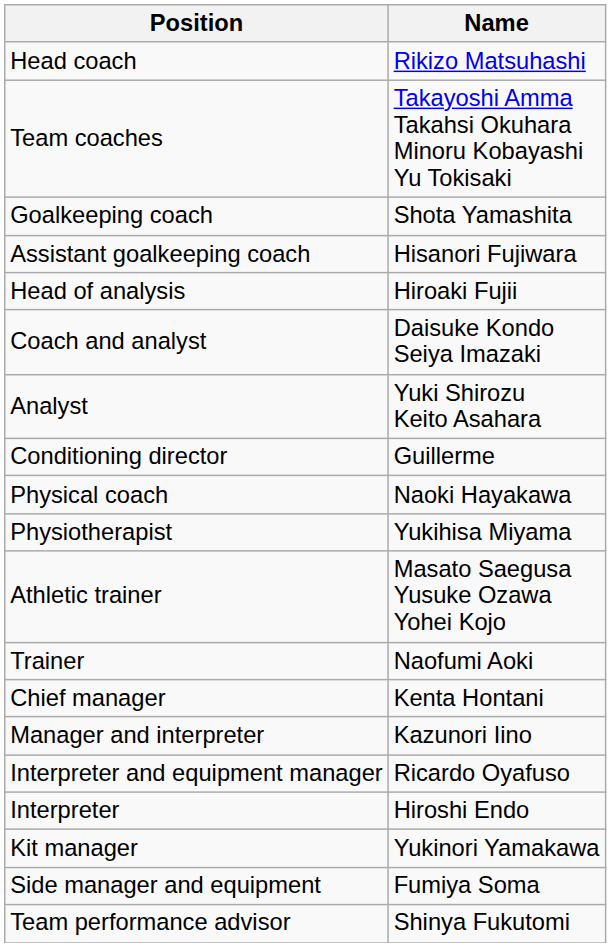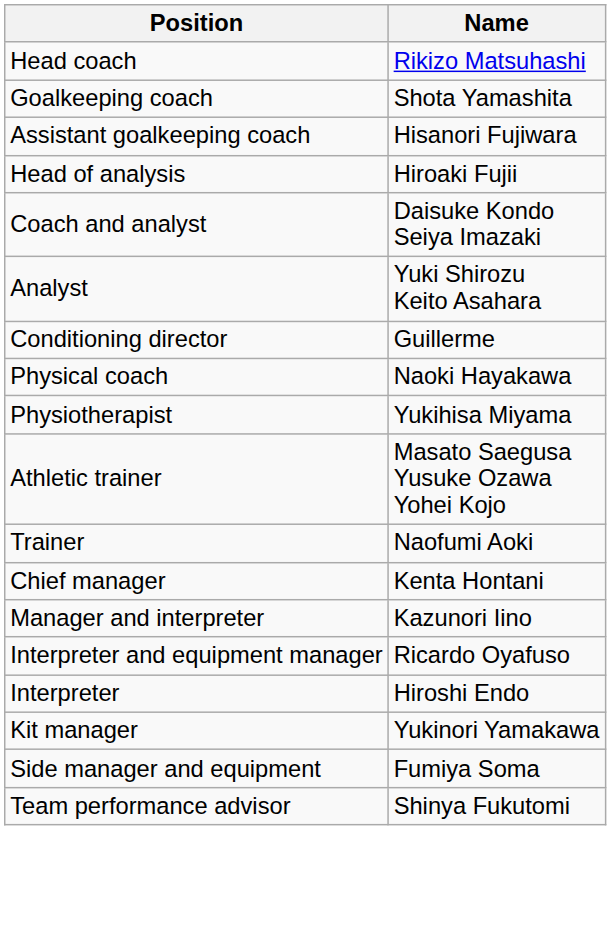- row: Team coaches | Takayoshi Amma Takahsi Okuhara Minoru Kobayashi Yu Tokisaki
